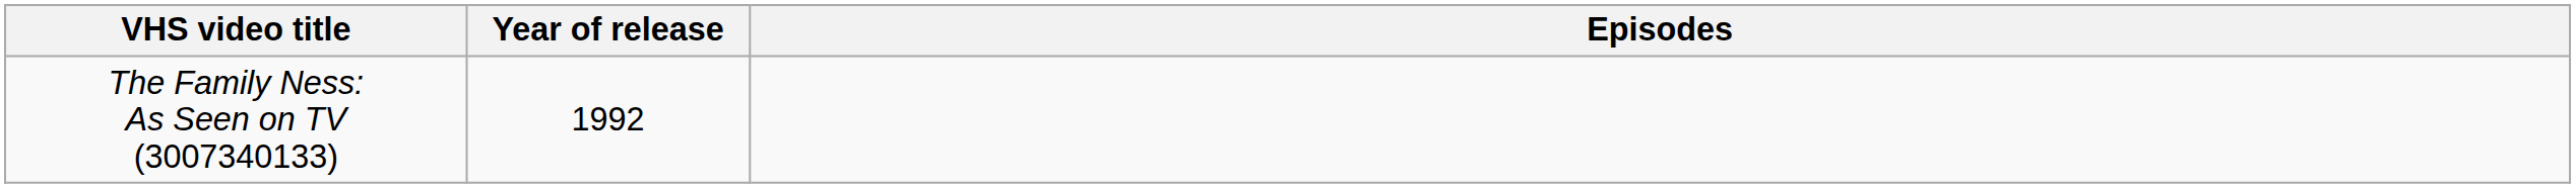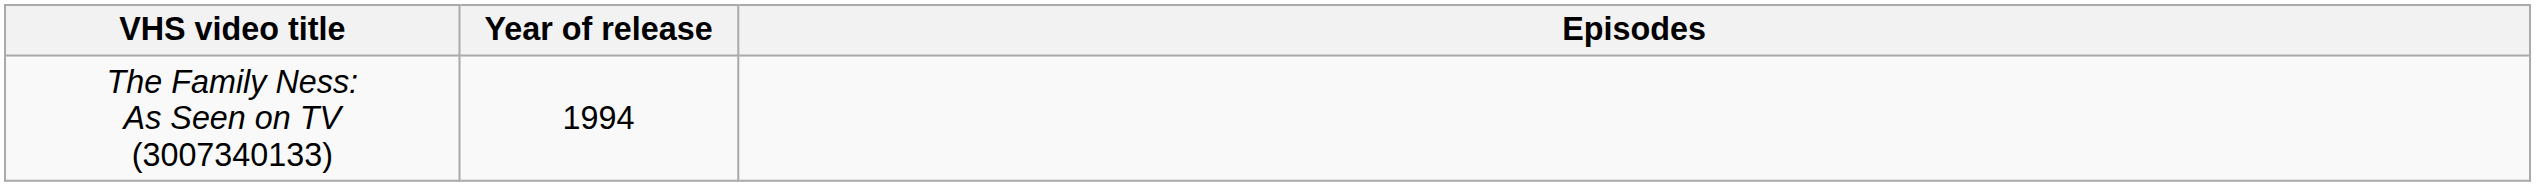The Family Ness: As Seen on TV (3007340133) | Year of release: 1992 -> 1994
